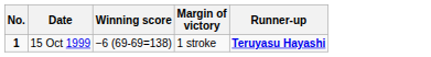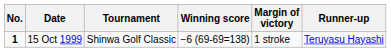+ column: Tournament | Shinwa Golf Classic
15 Oct 1999 | Runner-up: bold -> normal
